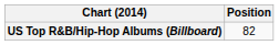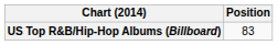US Top R&B/Hip-Hop Albums (Billboard) | Position: 82 -> 83
